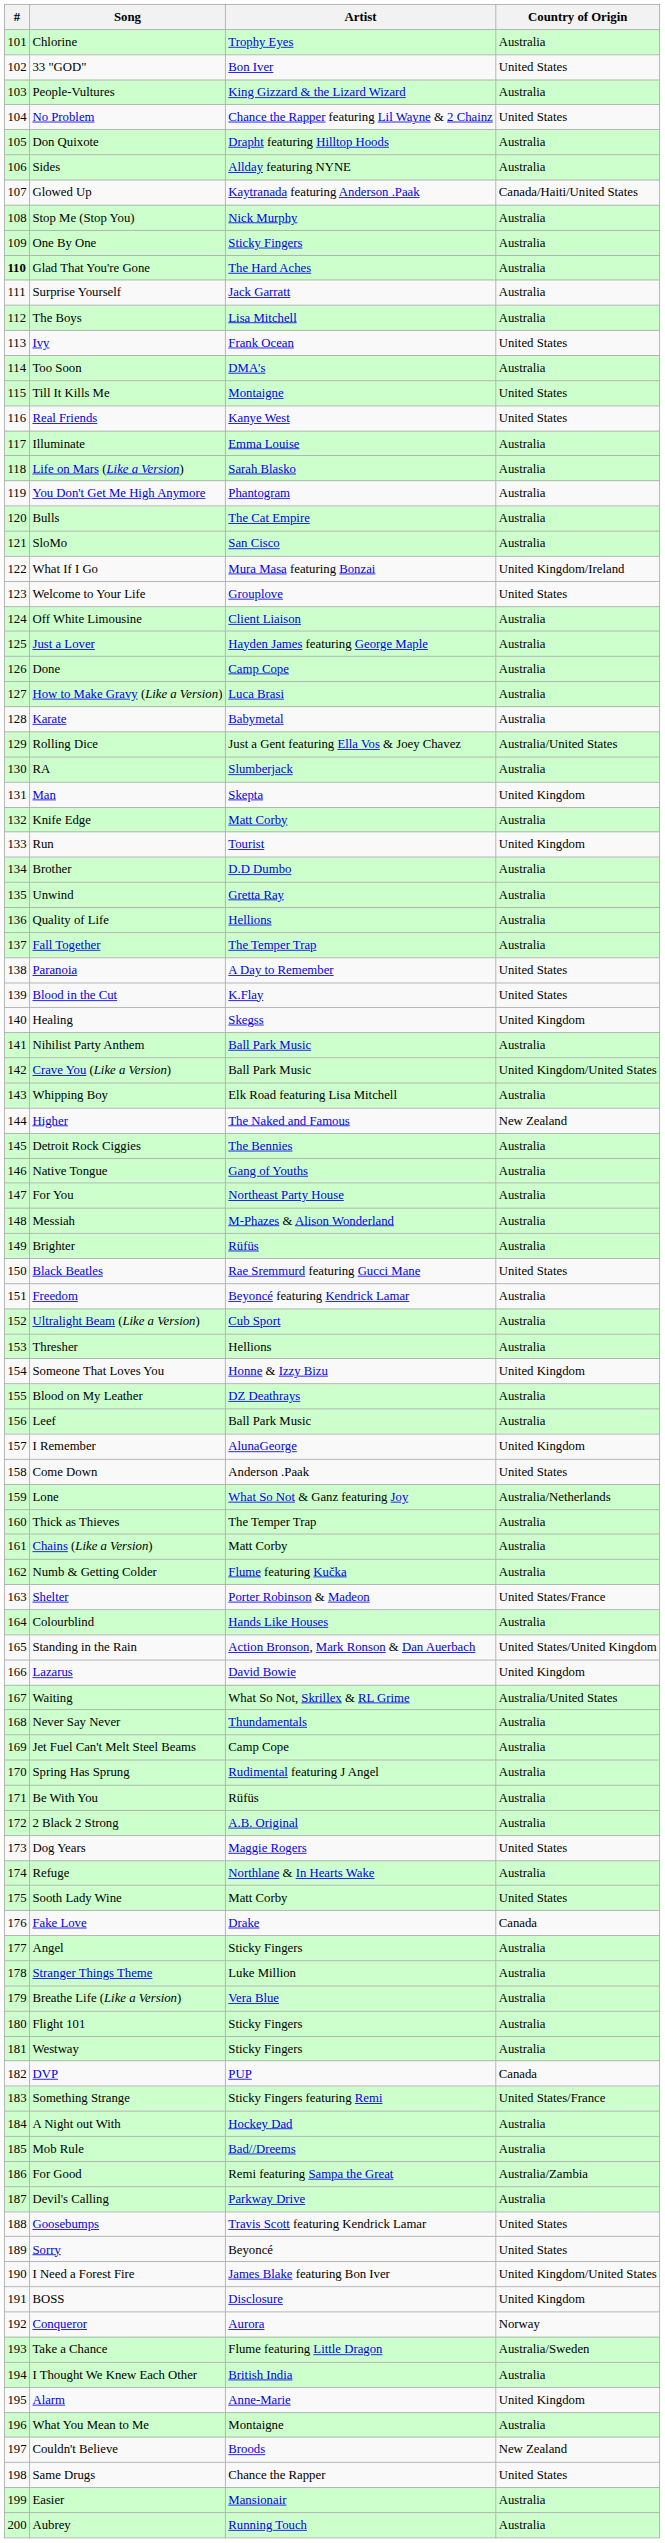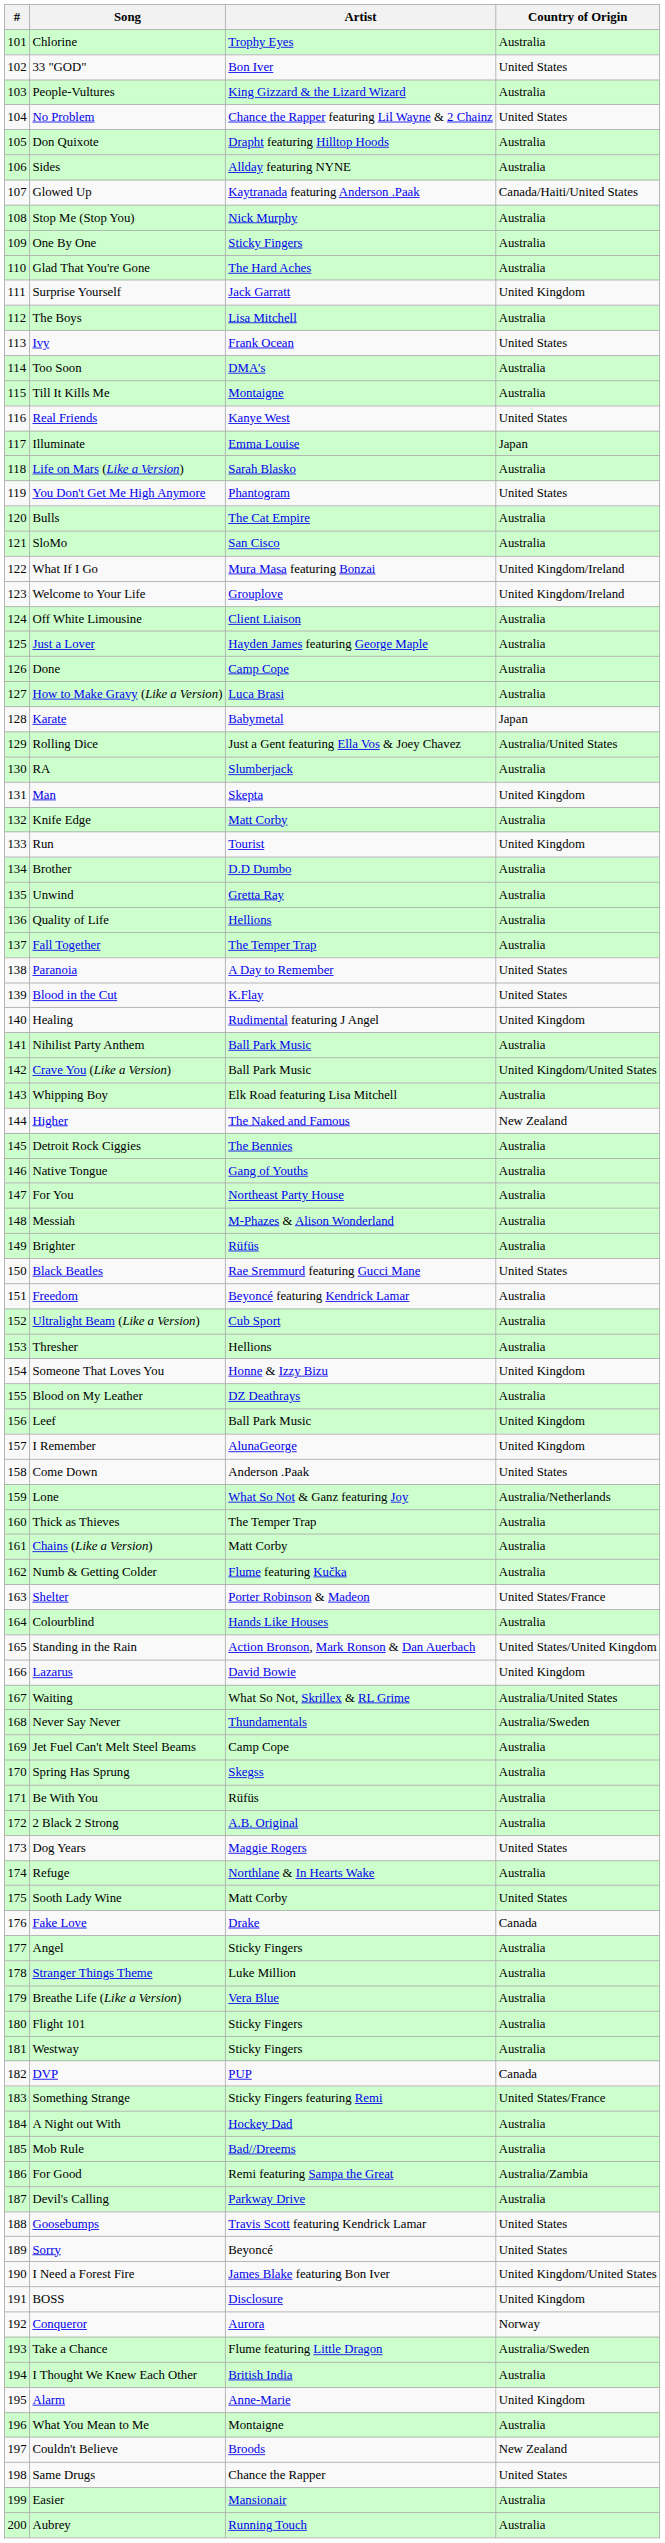Glad That You're Gone | #: bold -> normal
Surprise Yourself | Country of Origin: Australia -> United Kingdom
Till It Kills Me | Country of Origin: United States -> Australia
Illuminate | Country of Origin: Australia -> Japan
You Don't Get Me High Anymore | Country of Origin: Australia -> United States
Welcome to Your Life | Country of Origin: United States -> United Kingdom/Ireland
Karate | Country of Origin: Australia -> Japan
Healing | Artist: Skegss -> Rudimental featuring J Angel
Leef | Country of Origin: Australia -> United Kingdom
Never Say Never | Country of Origin: Australia -> Australia/Sweden
Spring Has Sprung | Artist: Rudimental featuring J Angel -> Skegss
